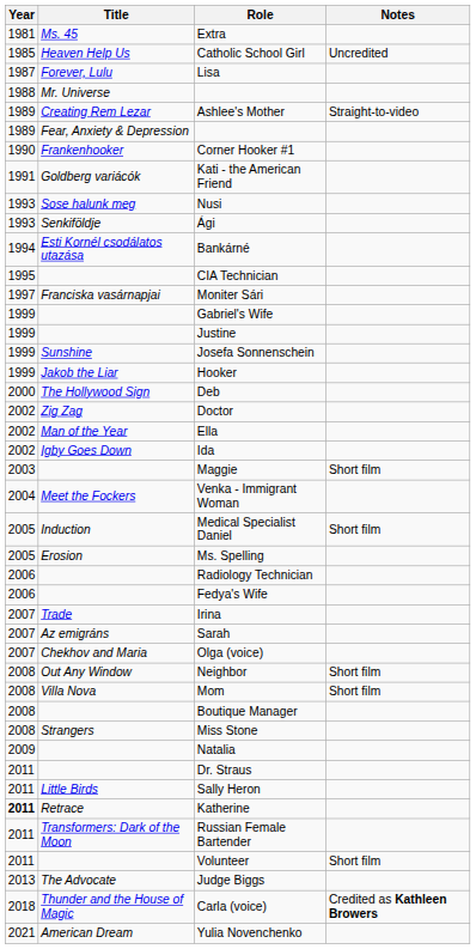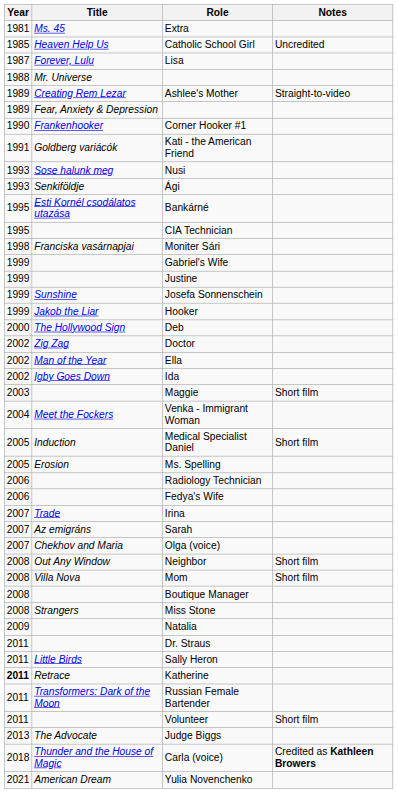Bankárné | Year: 1994 -> 1995
Moniter Sári | Year: 1997 -> 1998
